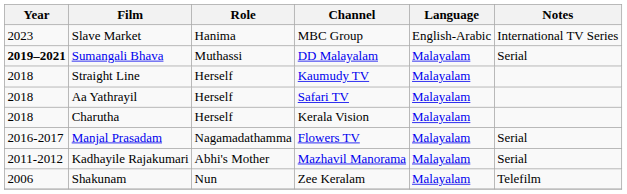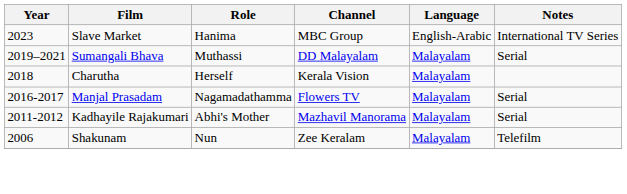Sumangali Bhava | Year: bold -> normal
- row: 2018 | Straight Line | Herself | Kaumudy TV | Malayalam
- row: 2018 | Aa Yathrayil | Herself | Safari TV | Malayalam
